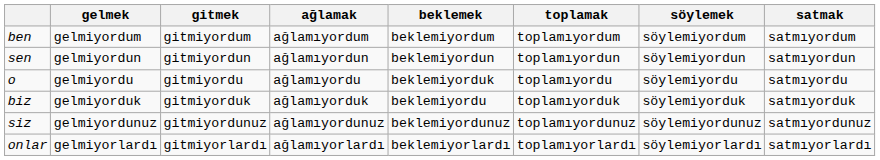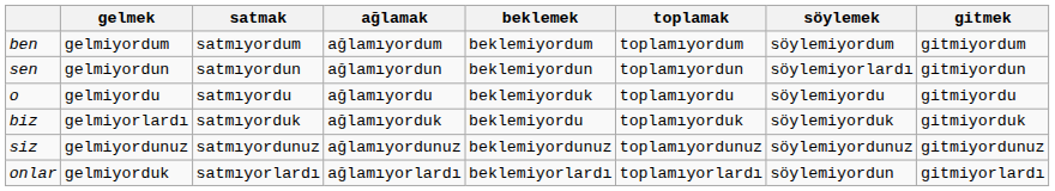columns swapped: gitmek <-> satmak
sen | söylemek: söylemiyordun -> söylemiyorlardı
biz | gelmek: gelmiyorduk -> gelmiyorlardı
onlar | gelmek: gelmiyorlardı -> gelmiyorduk
onlar | söylemek: söylemiyorlardı -> söylemiyordun
